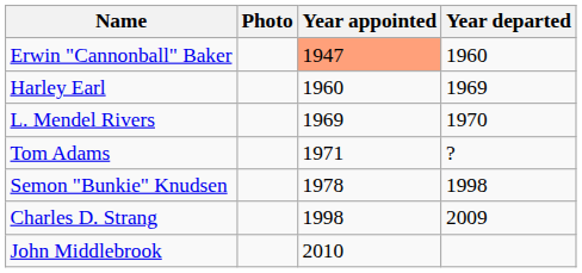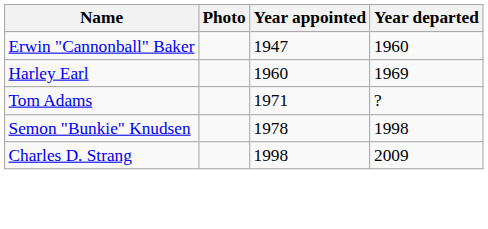Erwin "Cannonball" Baker | Year appointed: lightsalmon background -> no background
- row: L. Mendel Rivers | 1969 | 1970
- row: John Middlebrook | 2010
